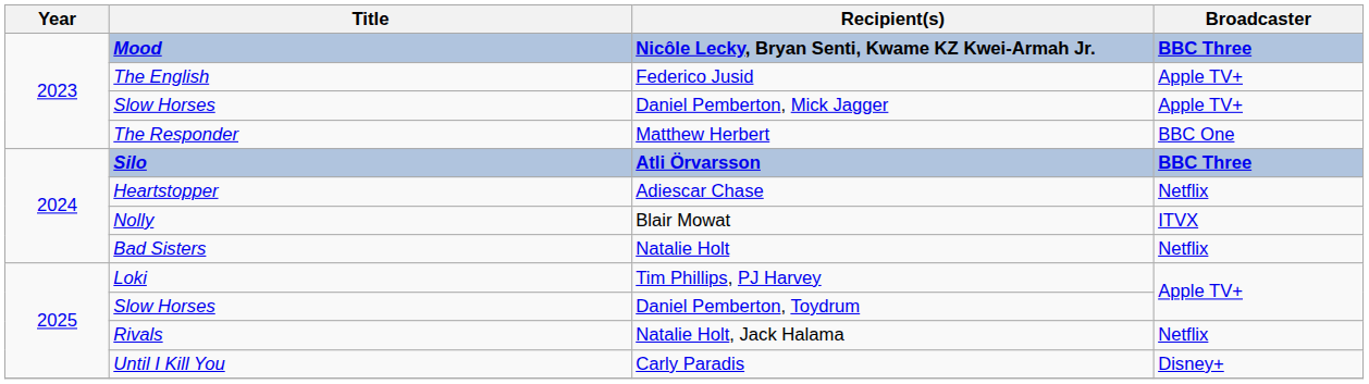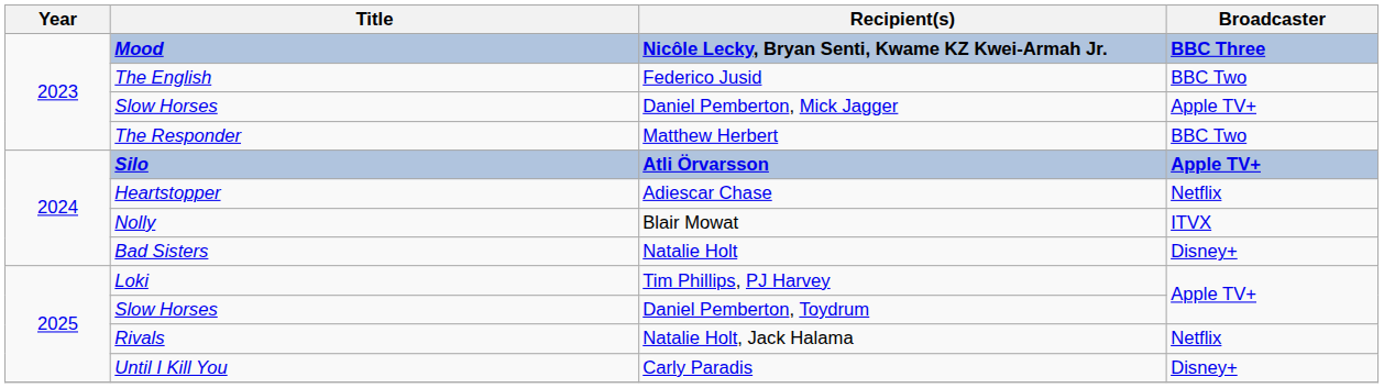Federico Jusid | Broadcaster: Apple TV+ -> BBC Two
Matthew Herbert | Broadcaster: BBC One -> BBC Two
Atli Örvarsson | Broadcaster: BBC Three -> Apple TV+
Natalie Holt | Broadcaster: Netflix -> Disney+
